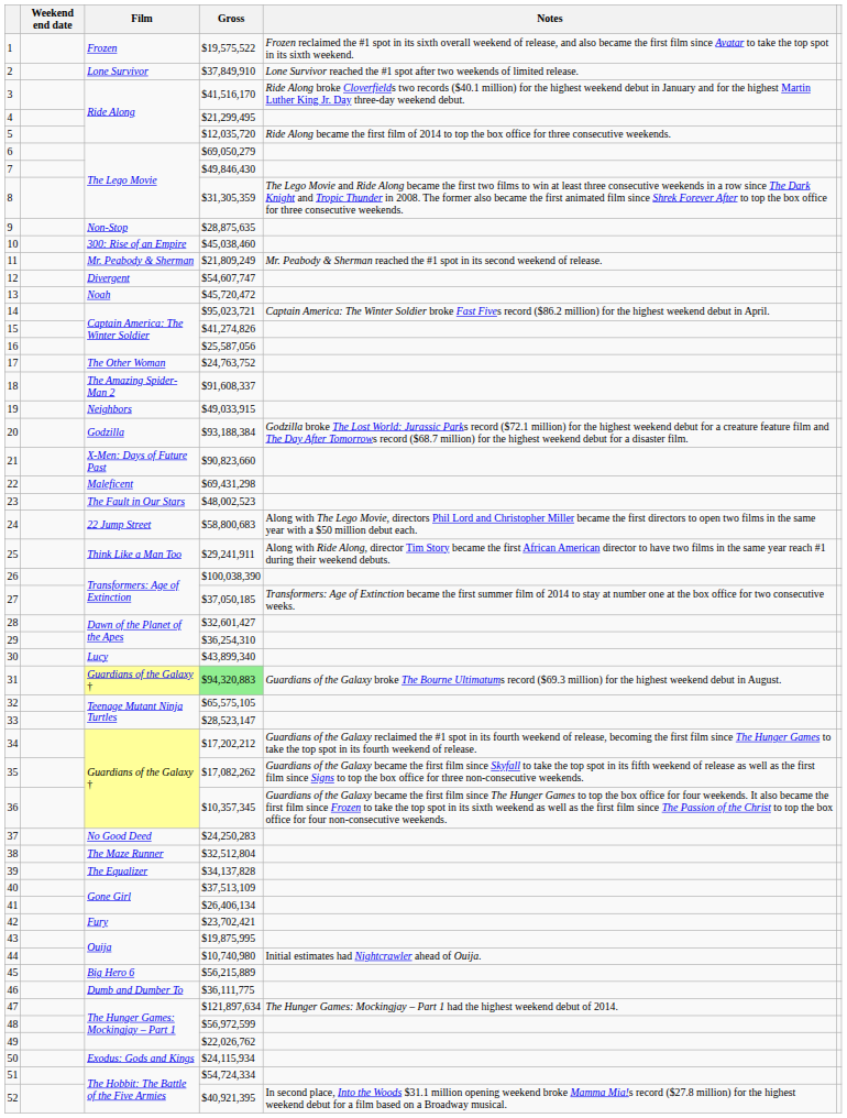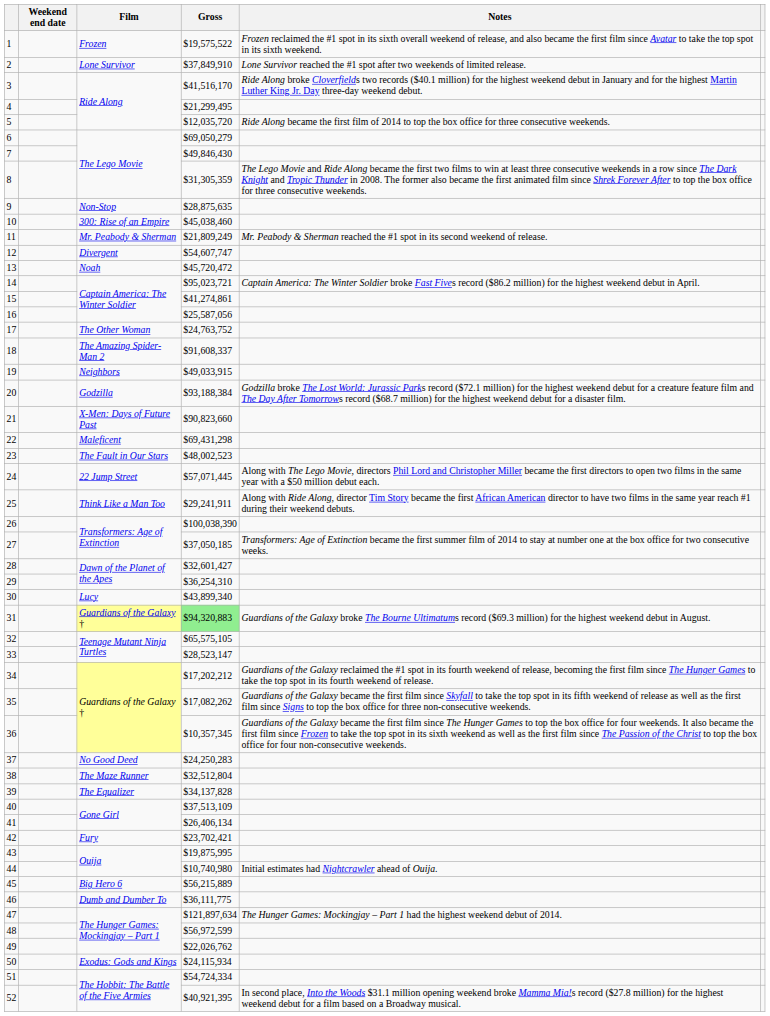15 | Gross: $41,274,826 -> $41,274,861
24 | Gross: $58,800,683 -> $57,071,445
